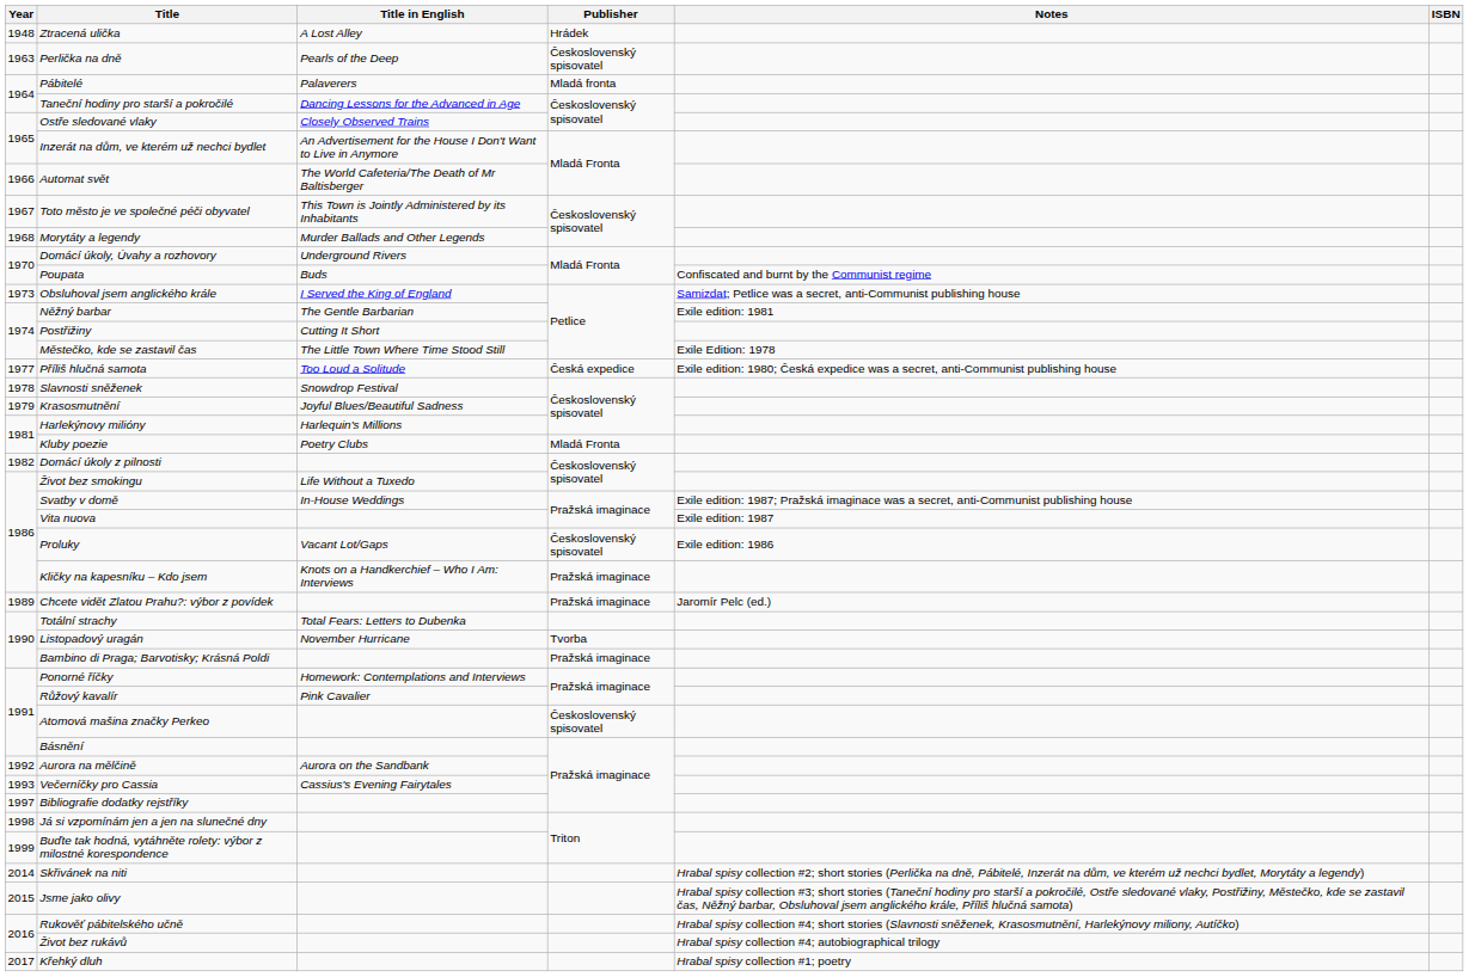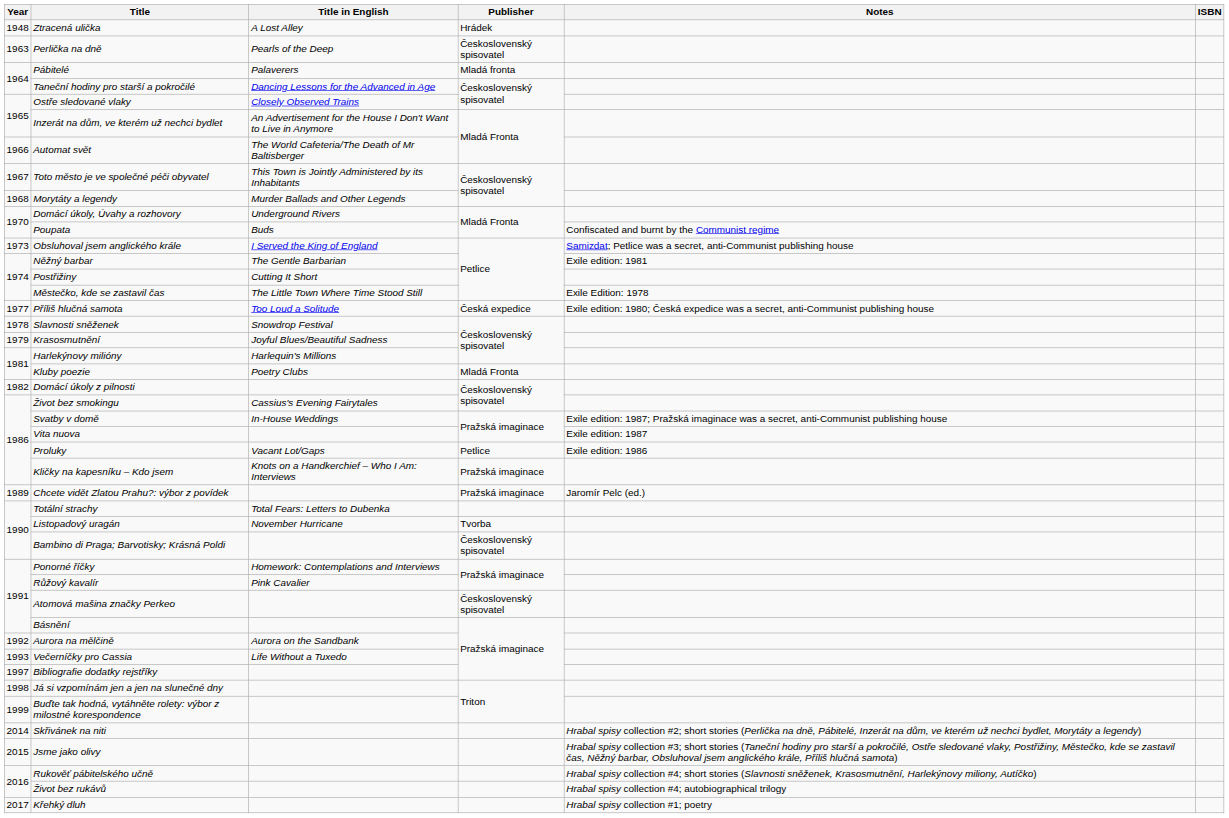Život bez smokingu | Title in English: Life Without a Tuxedo -> Cassius's Evening Fairytales
Proluky | Publisher: Československý spisovatel -> Petlice
Bambino di Praga; Barvotisky; Krásná Poldi | Publisher: Pražská imaginace -> Československý spisovatel
Večerníčky pro Cassia | Title in English: Cassius's Evening Fairytales -> Life Without a Tuxedo
